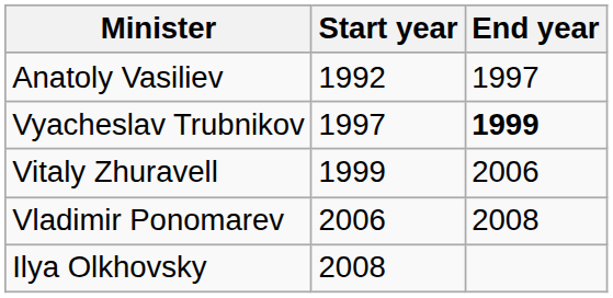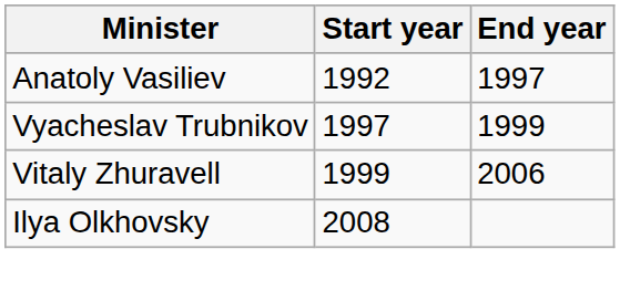Vyacheslav Trubnikov | End year: bold -> normal
- row: Vladimir Ponomarev | 2006 | 2008
